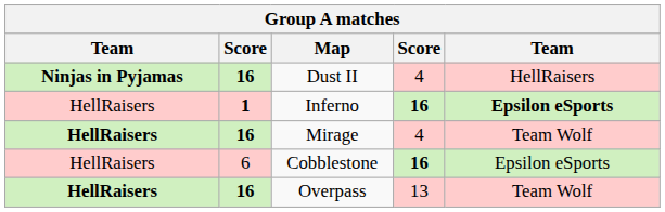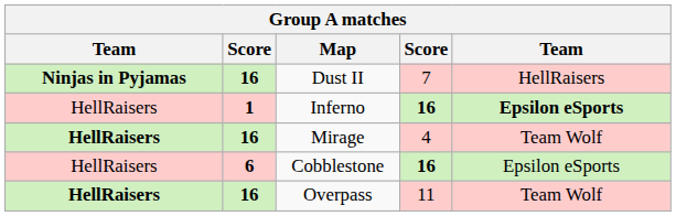Dust II | column 4: 4 -> 7
Cobblestone | column 2: normal -> bold
Overpass | column 4: 13 -> 11
